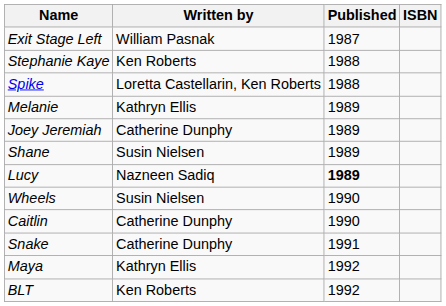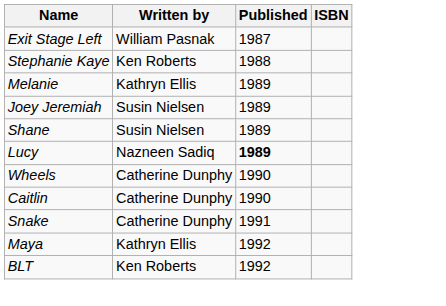- row: Spike | Loretta Castellarin, Ken Roberts | 1988
Joey Jeremiah | Written by: Catherine Dunphy -> Susin Nielsen
Wheels | Written by: Susin Nielsen -> Catherine Dunphy
